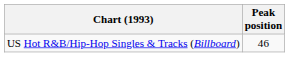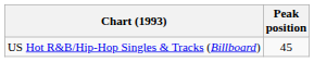US Hot R&B/Hip-Hop Singles & Tracks (Billboard) | Peak position: 46 -> 45
